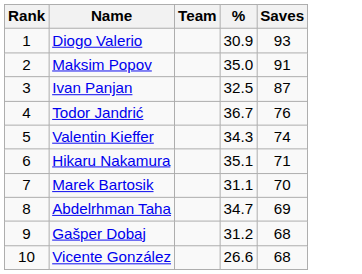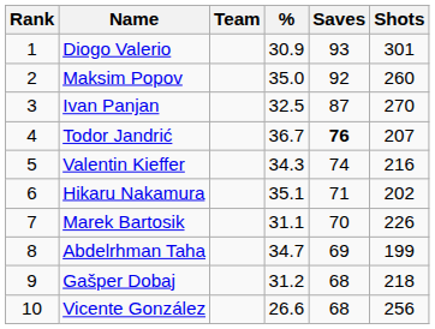+ column: Shots | 301 | 260 | 270 | 207 | 216 | 202 | 226 | 199 | 218 | 256
Maksim Popov | Saves: 91 -> 92
Todor Jandrić | Saves: normal -> bold
